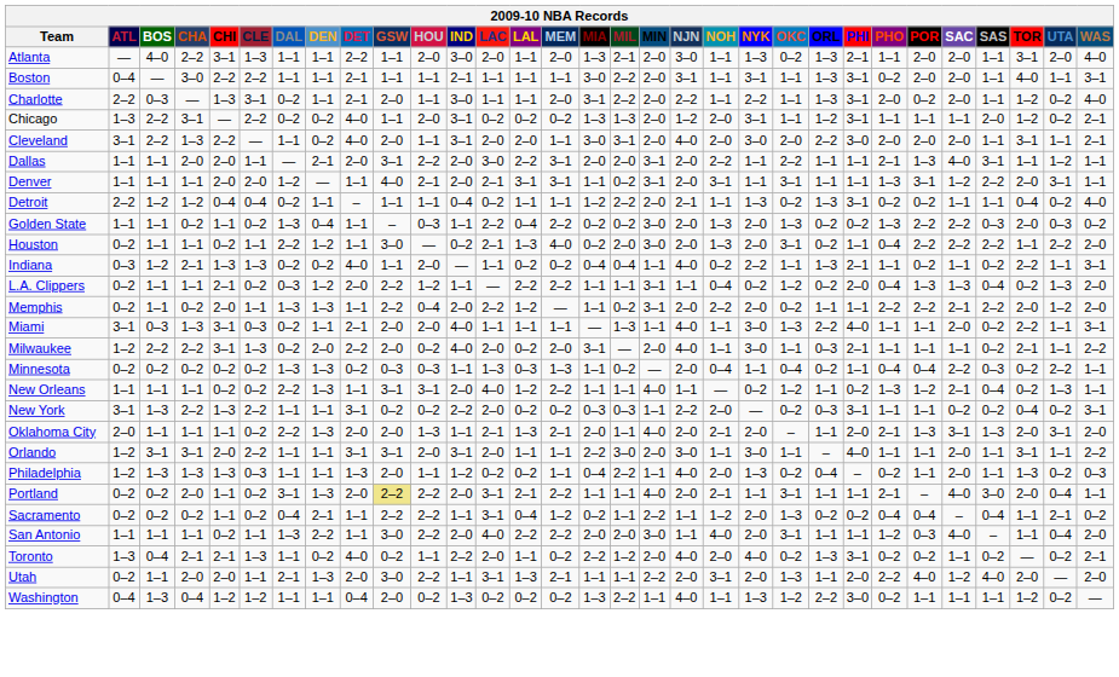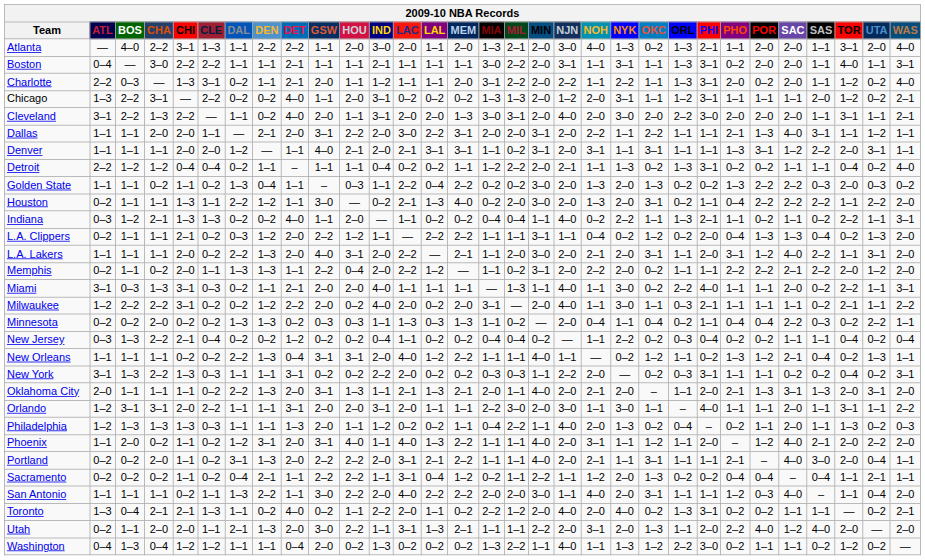Atlanta | DEN: 1–1 -> 2–2
Atlanta | NOH: 1–1 -> 4–0
Charlotte | IND: 3–0 -> 1–2
Cleveland | MEM: 1–1 -> 1–3
Detroit | LAL: 1–1 -> 0–2
Houston | CHI: 0–2 -> 1–3
+ row: L.A. Lakers | 1–1 | 1–1 | 1–1 | 2–0 | 0–2 | 2–2 | 1–3 | 2–0 | 4–0 | 3–1 | 2–0 | 2–2 | — | 2–1 | 1–1 | 2–0 | 3–0 | 2–0 | 2–1 | 2–0 | 3–1 | 1–1 | 2–0 | 3–1 | 1–2 | 4–0 | 2–2 | 1–1 | 3–1 | 2–0
Miami | OKC: 1–3 -> 0–2
Milwaukee | CLE: 1–3 -> 0–2
Milwaukee | DEN: 2–0 -> 1–2
Minnesota | CHA: 0–2 -> 2–0
+ row: New Jersey | 0–3 | 1–3 | 2–2 | 2–1 | 0–4 | 0–2 | 0–2 | 1–2 | 0–2 | 0–2 | 0–4 | 1–1 | 0–2 | 0–2 | 0–4 | 0–4 | 0–2 | — | 1–1 | 2–2 | 0–2 | 0–3 | 0–4 | 0–2 | 0–2 | 1–1 | 1–1 | 0–4 | 0–2 | 0–4
New Orleans | DET: 1–1 -> 0–4
New York | CLE: 2–2 -> 0–3
Oklahoma City | GSW: 2–0 -> 3–1
Orlando | GSW: 3–1 -> 2–0
+ row: Phoenix | 1–1 | 2–0 | 0–2 | 1–1 | 0–2 | 1–2 | 3–1 | 2–0 | 3–1 | 4–0 | 1–1 | 4–0 | 1–3 | 2–2 | 1–1 | 1–1 | 4–0 | 2–0 | 3–1 | 1–1 | 1–2 | 1–1 | 2–0 | – | 1–2 | 4–0 | 2–1 | 2–0 | 2–2 | 2–0
Portland | GSW: khaki background -> no background
Sacramento | WAS: 0–2 -> 1–1
Toronto | SAS: 0–2 -> 1–1
Washington | SAS: 1–1 -> 0–2
